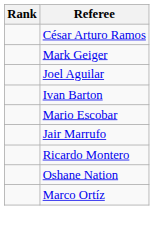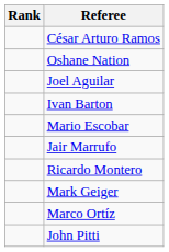rows swapped: Mark Geiger <-> Oshane Nation
+ row: John Pitti
